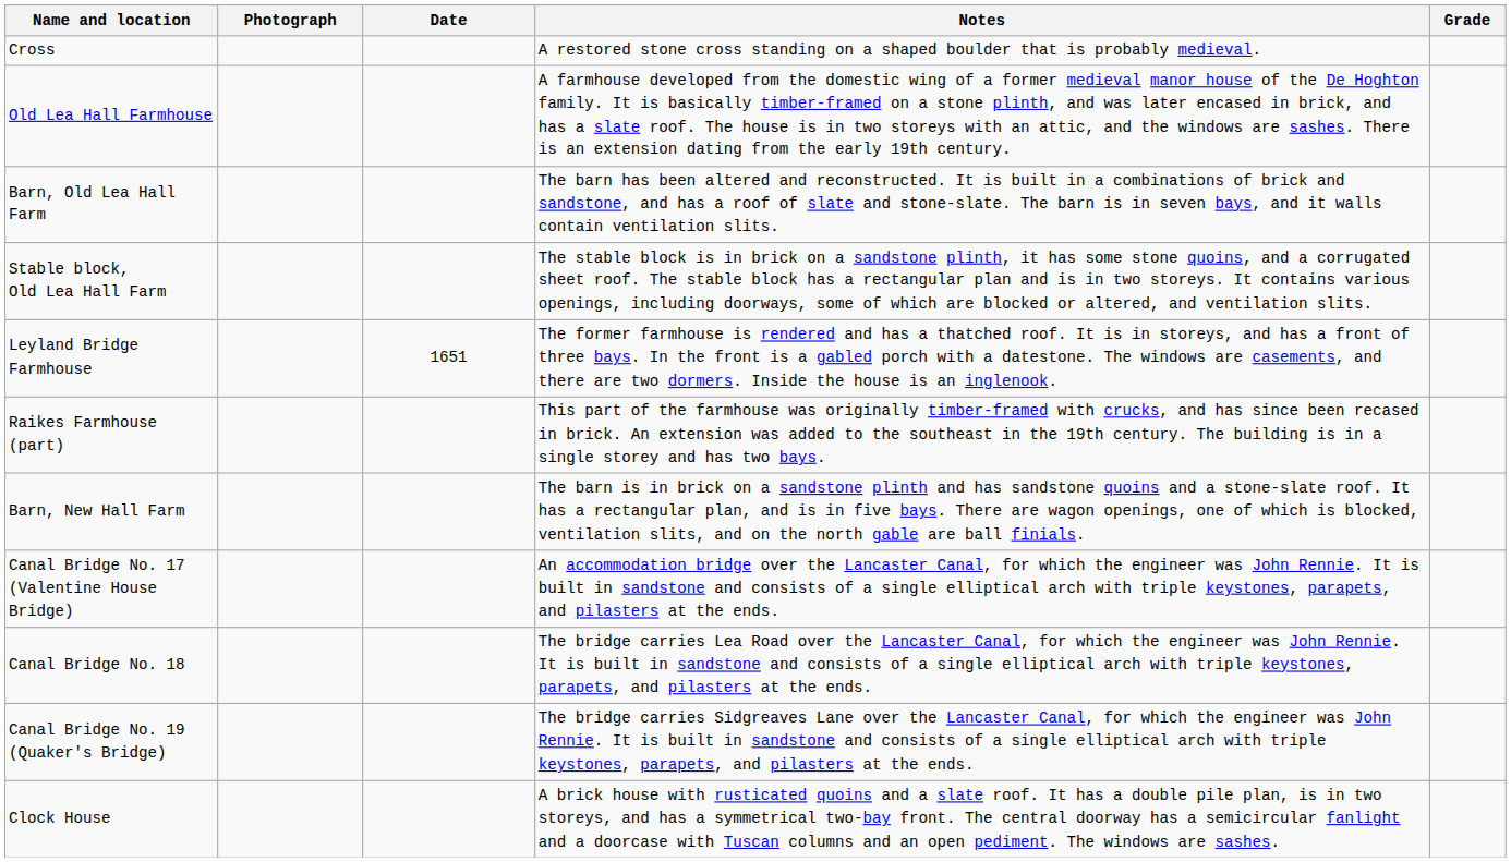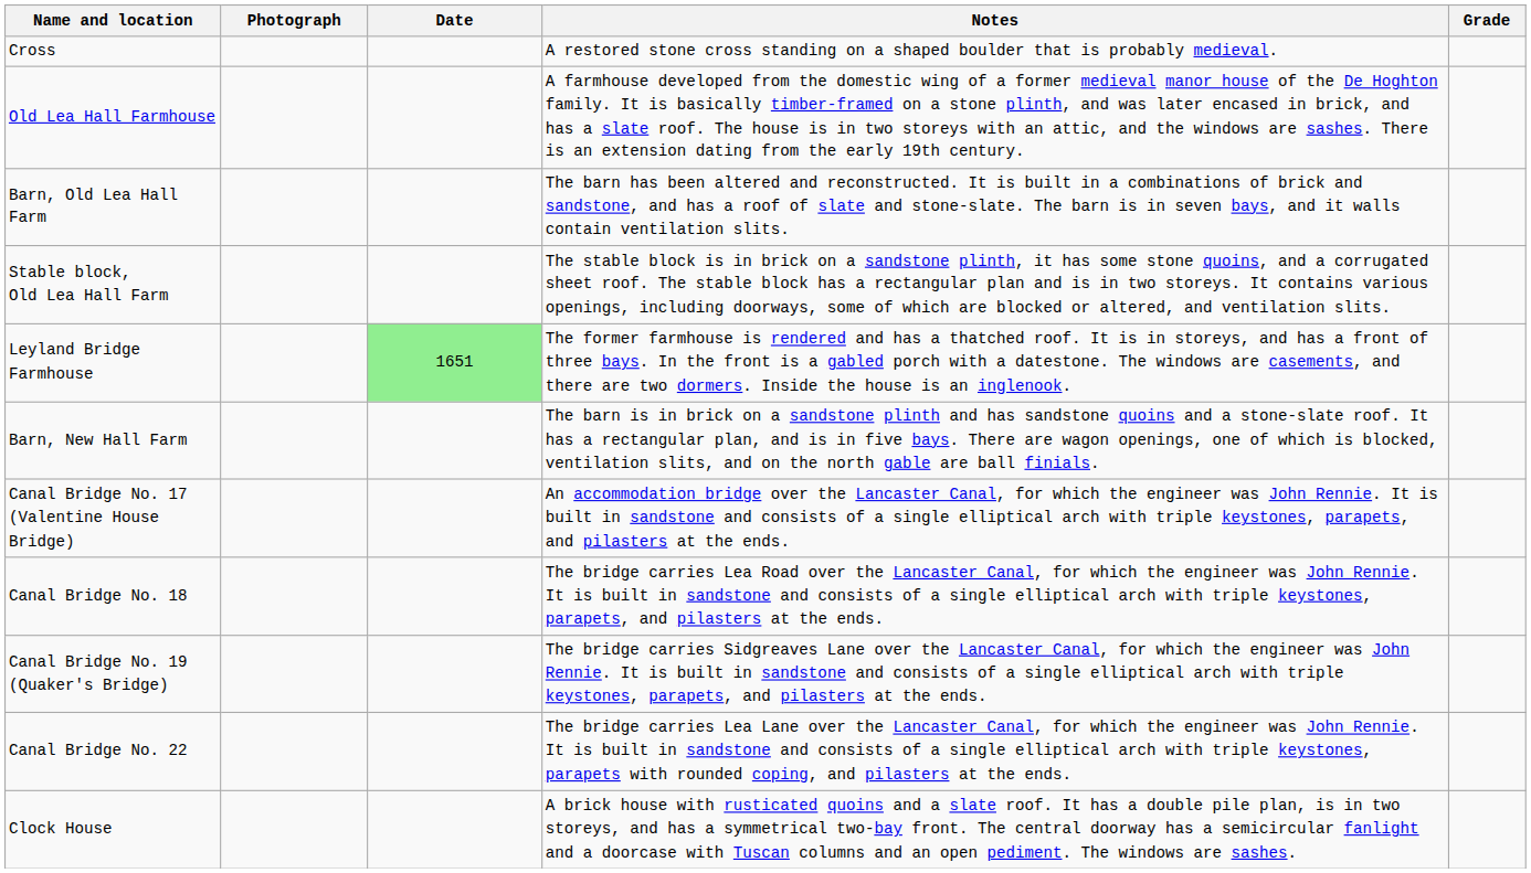Leyland Bridge Farmhouse | Date: no background -> lightgreen background
- row: Raikes Farmhouse (part) | This part of the farmhouse was originally timber-framed with crucks, and has since been recased in brick. An extension was added to the southeast in the 19th century. The building is in a single storey and has two bays.
+ row: Canal Bridge No. 22 | The bridge carries Lea Lane over the Lancaster Canal, for which the engineer was John Rennie. It is built in sandstone and consists of a single elliptical arch with triple keystones, parapets with rounded coping, and pilasters at the ends.
